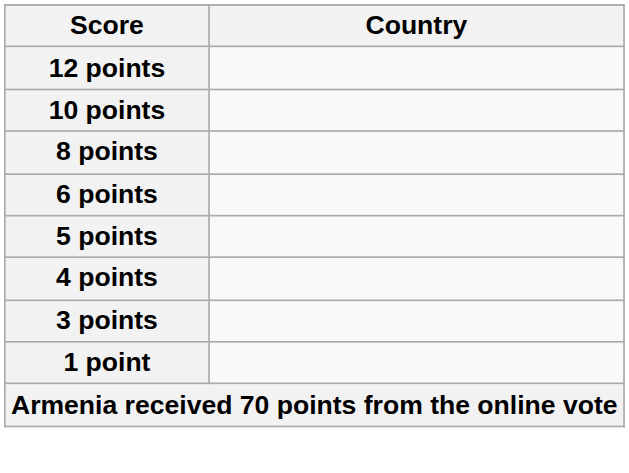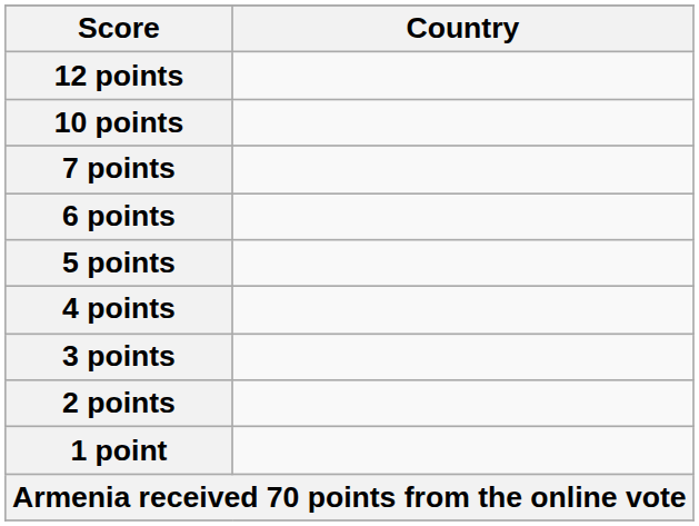- row: 8 points
+ row: 7 points
+ row: 2 points
